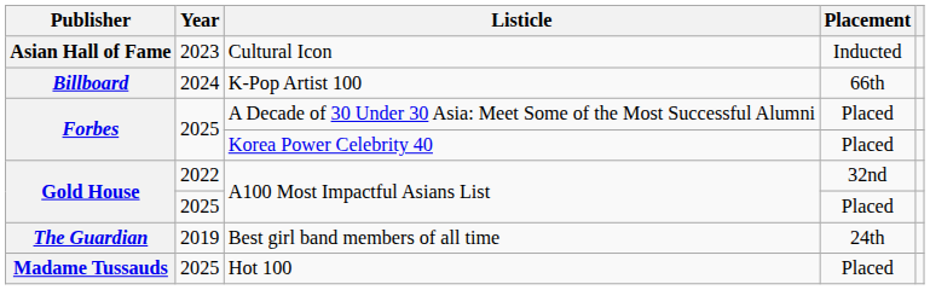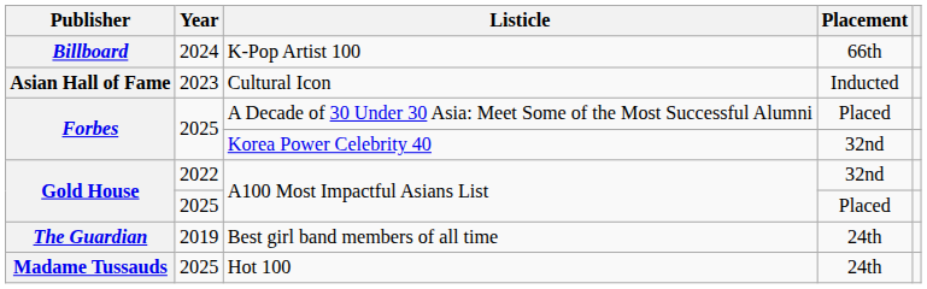rows swapped: Cultural Icon <-> K-Pop Artist 100
Korea Power Celebrity 40 | Placement: Placed -> 32nd
Hot 100 | Placement: Placed -> 24th
